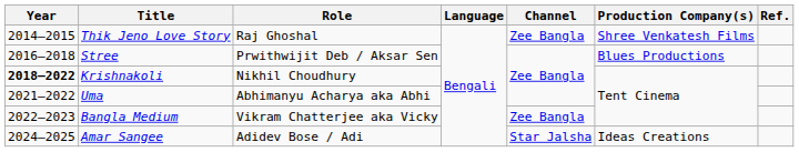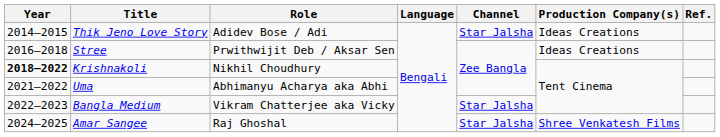Thik Jeno Love Story | Role: Raj Ghoshal -> Adidev Bose / Adi
Thik Jeno Love Story | Channel: Zee Bangla -> Star Jalsha
Thik Jeno Love Story | Production Company(s): Shree Venkatesh Films -> Ideas Creations
Stree | Production Company(s): Blues Productions -> Ideas Creations
Bangla Medium | Channel: Zee Bangla -> Star Jalsha
Amar Sangee | Role: Adidev Bose / Adi -> Raj Ghoshal
Amar Sangee | Production Company(s): Ideas Creations -> Shree Venkatesh Films
